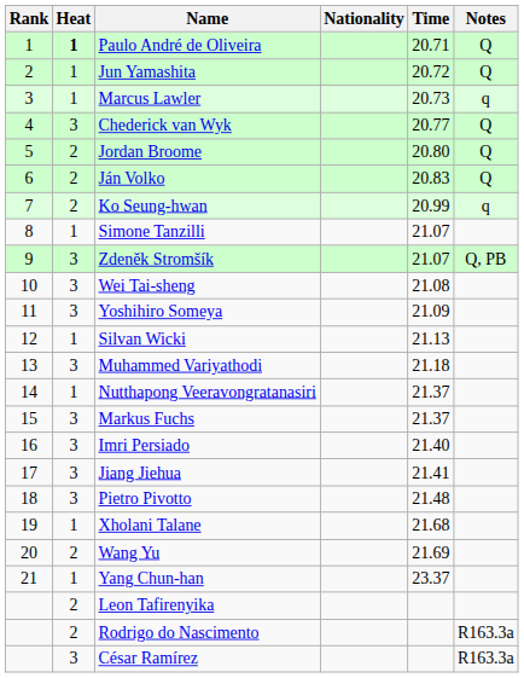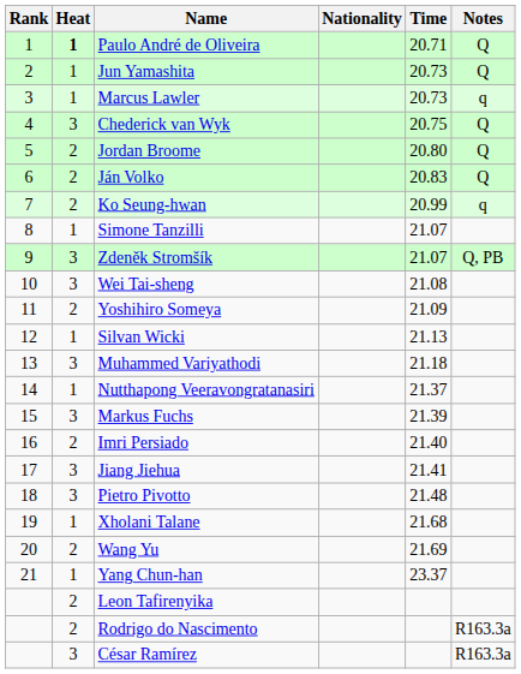Jun Yamashita | Time: 20.72 -> 20.73
Chederick van Wyk | Time: 20.77 -> 20.75
Yoshihiro Someya | Heat: 3 -> 2
Markus Fuchs | Time: 21.37 -> 21.39
Imri Persiado | Heat: 3 -> 2
